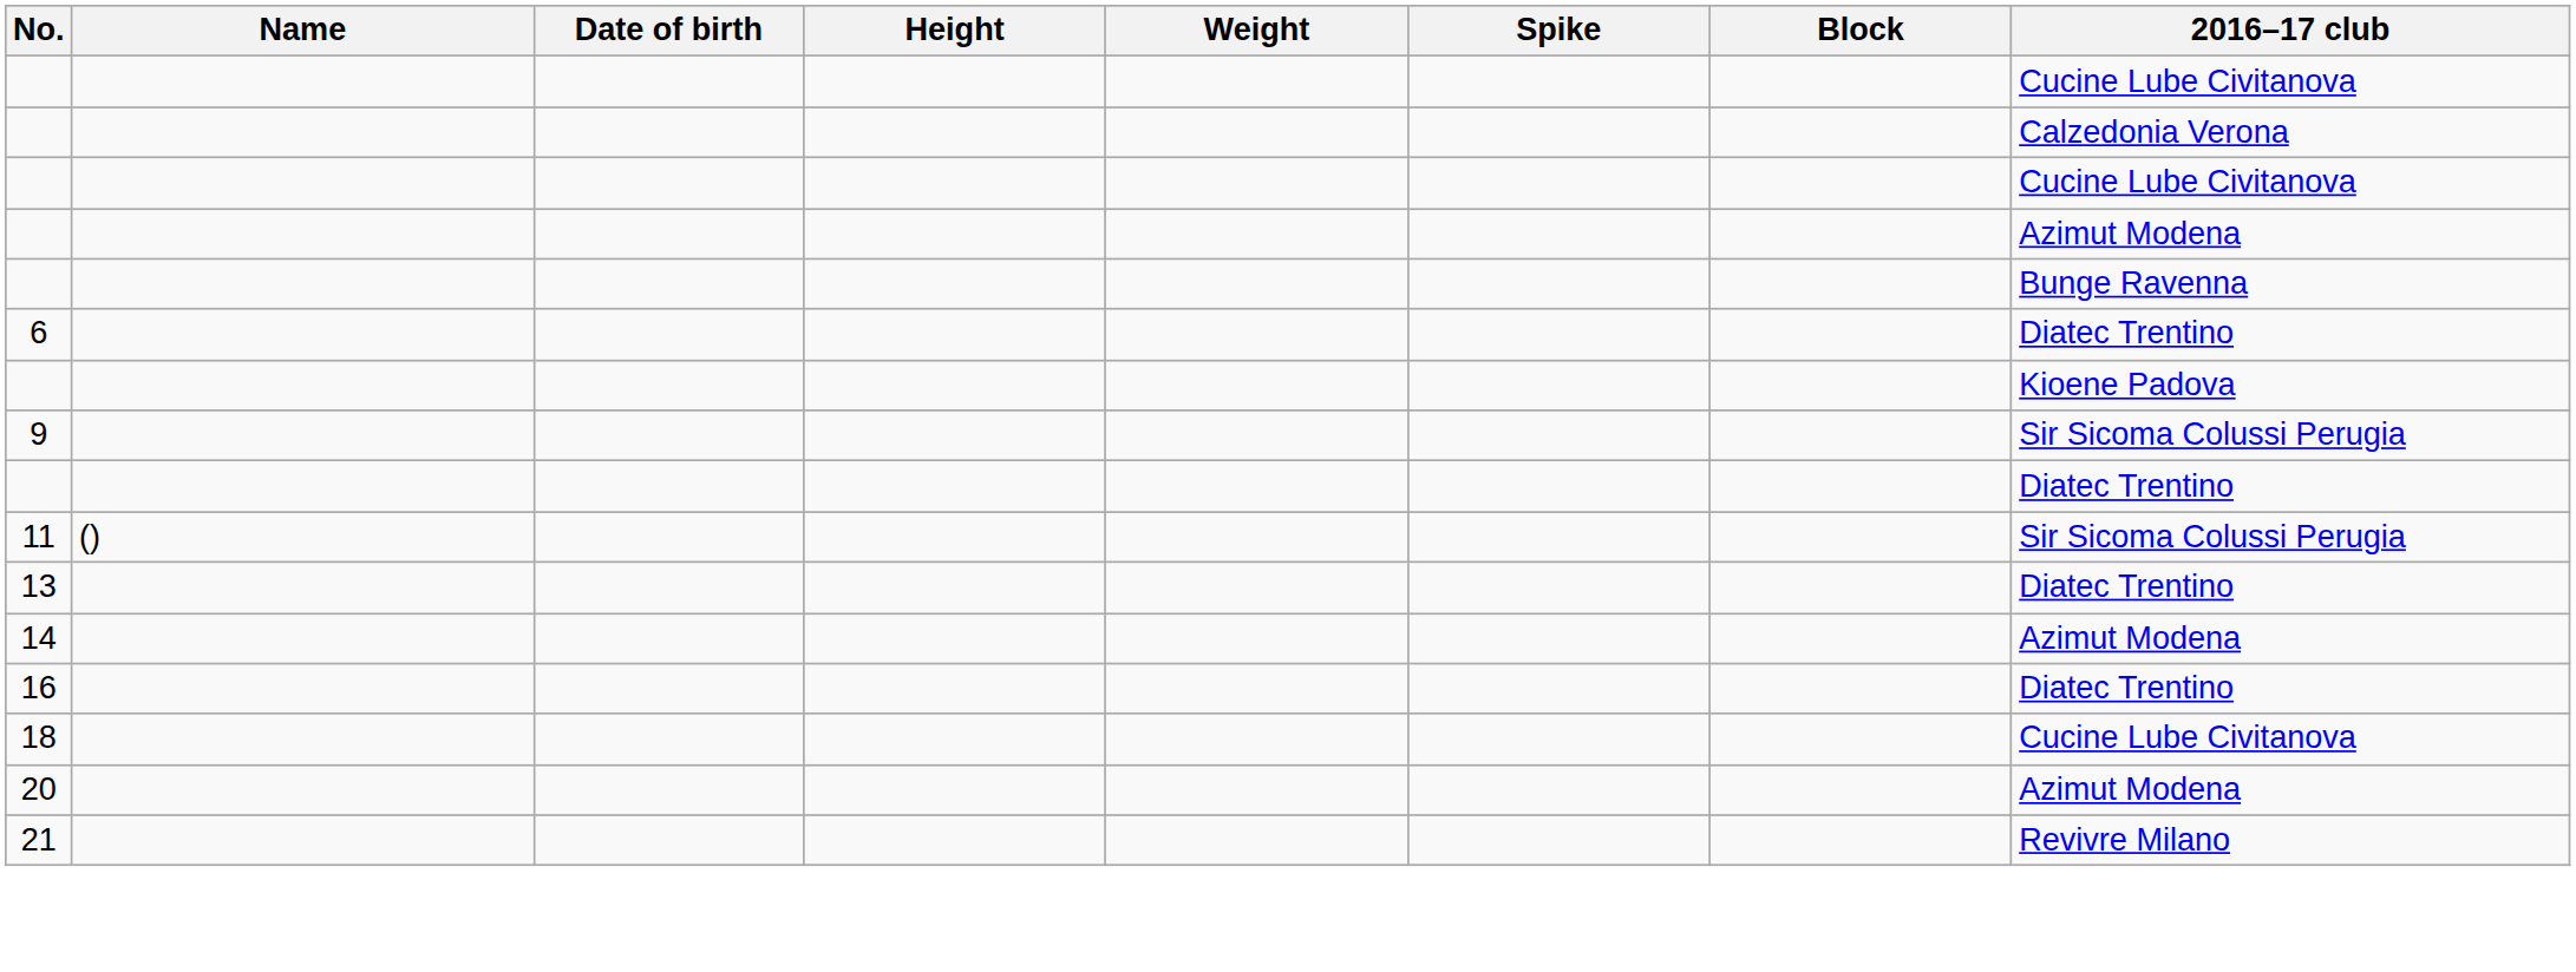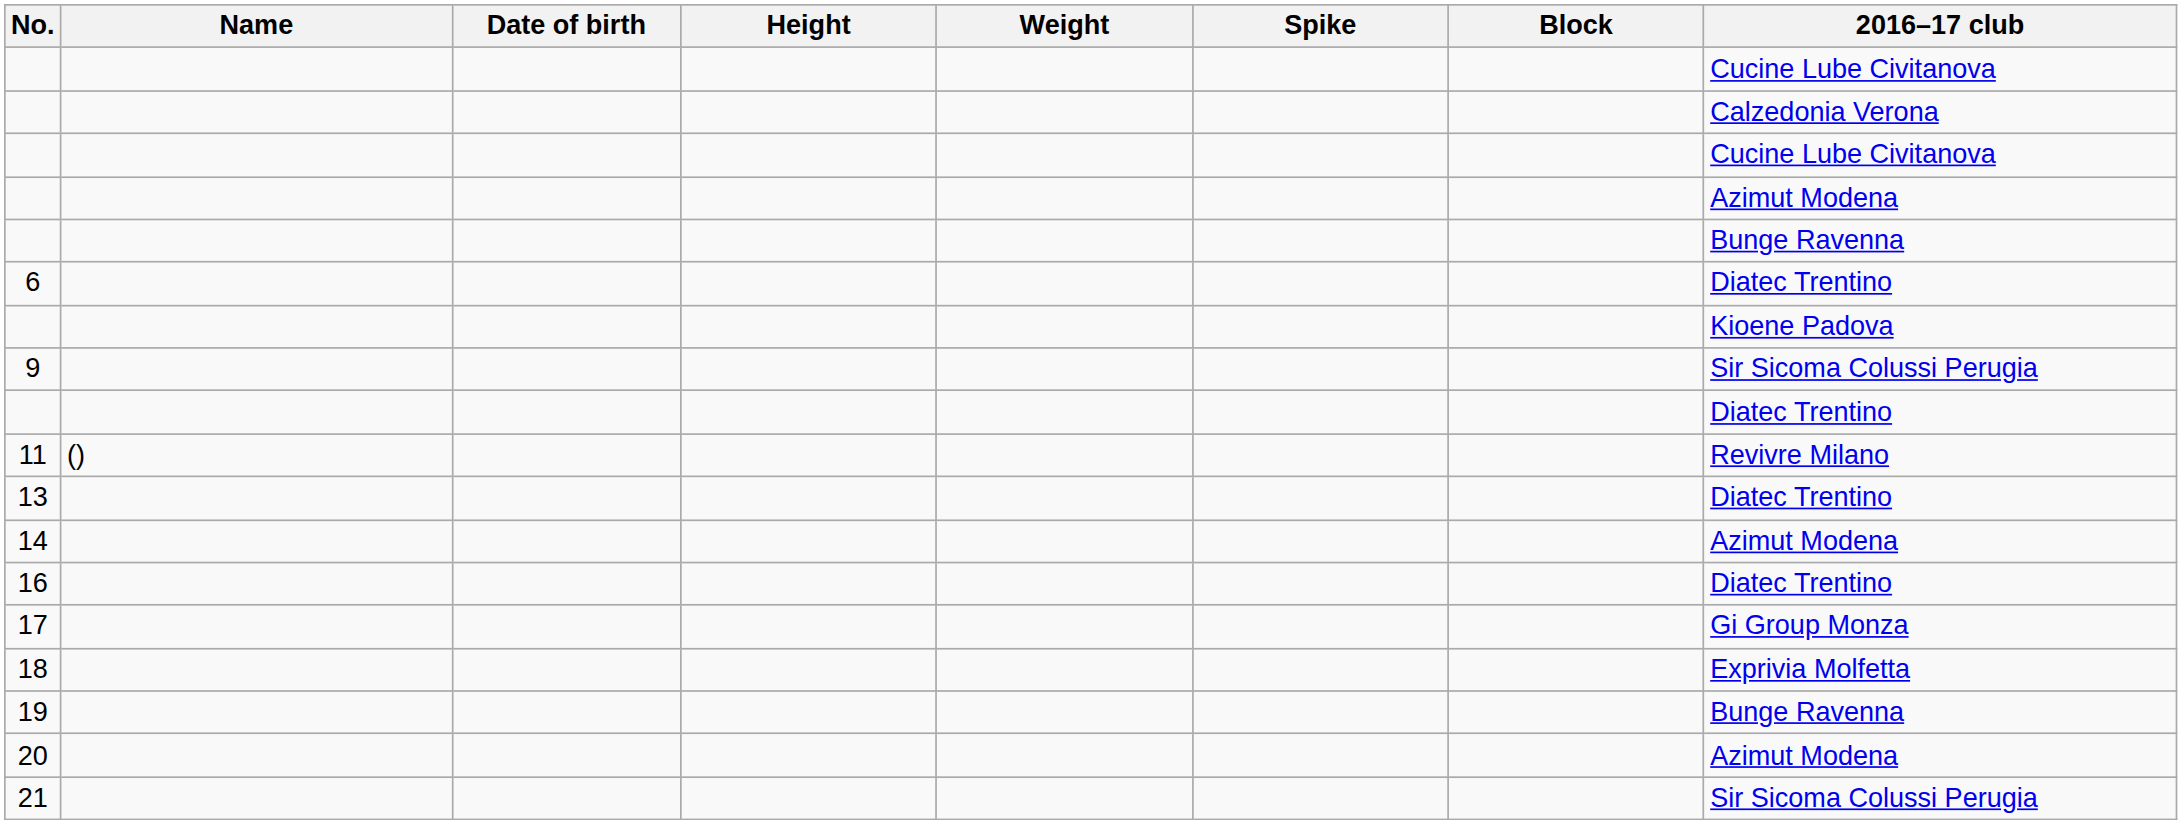11 | 2016–17 club: Sir Sicoma Colussi Perugia -> Revivre Milano
+ row: 17 | Gi Group Monza
18 | 2016–17 club: Cucine Lube Civitanova -> Exprivia Molfetta
+ row: 19 | Bunge Ravenna
21 | 2016–17 club: Revivre Milano -> Sir Sicoma Colussi Perugia
